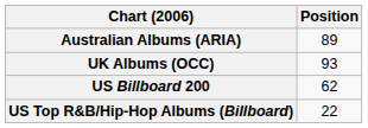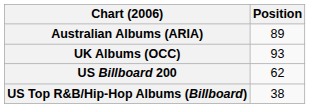US Top R&B/Hip-Hop Albums (Billboard) | Position: 22 -> 38
